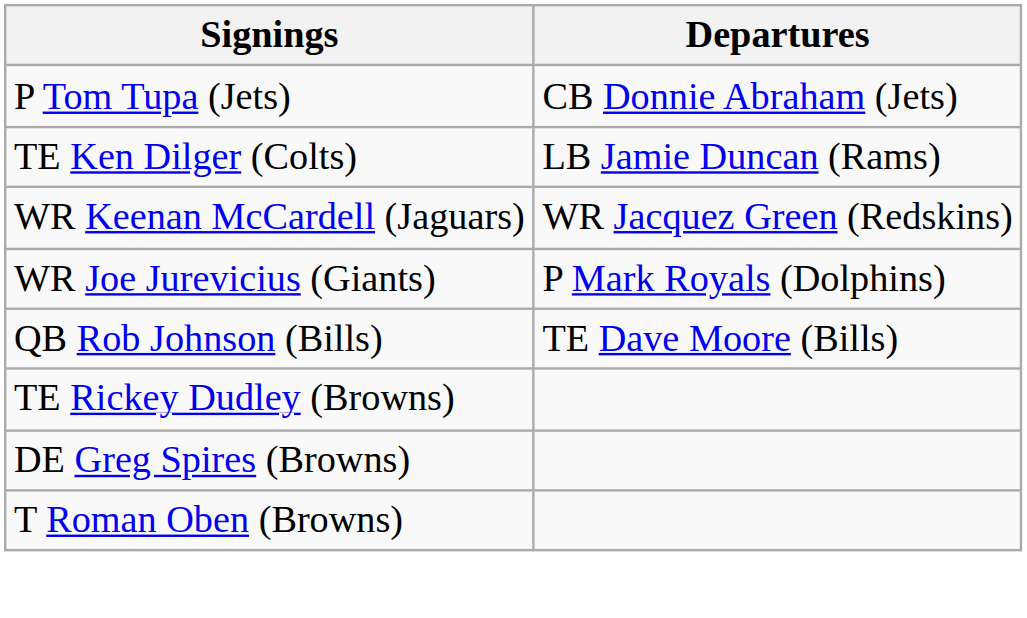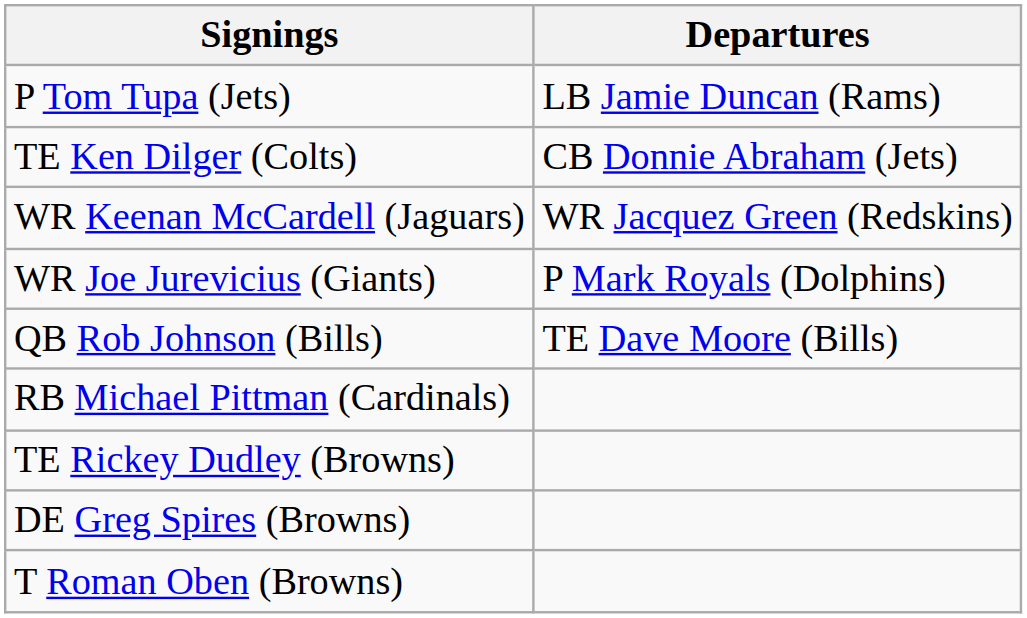P Tom Tupa (Jets) | Departures: CB Donnie Abraham (Jets) -> LB Jamie Duncan (Rams)
TE Ken Dilger (Colts) | Departures: LB Jamie Duncan (Rams) -> CB Donnie Abraham (Jets)
+ row: RB Michael Pittman (Cardinals)
